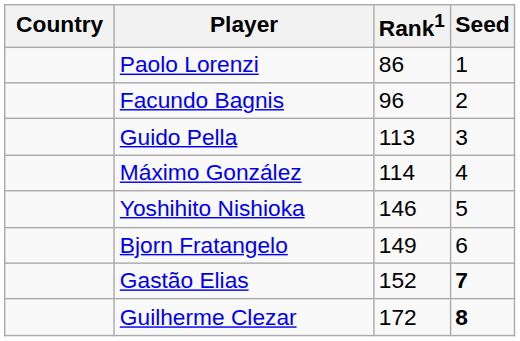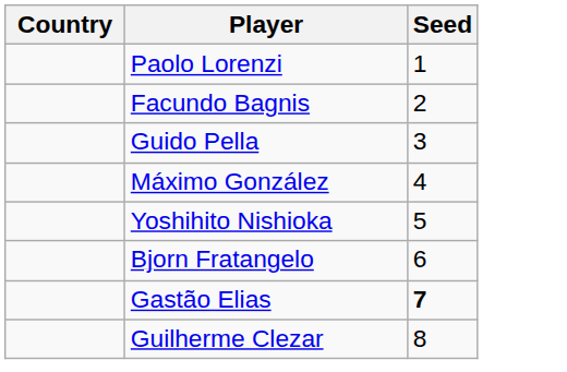- column: Rank1 | 86 | 96 | 113 | 114 | 146 | 149 | 152 | 172
Guilherme Clezar | Seed: bold -> normal
